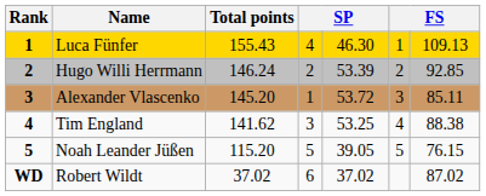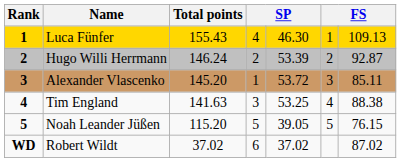Hugo Willi Herrmann | column 7: 92.85 -> 92.87
Tim England | Total points: 141.62 -> 141.63
